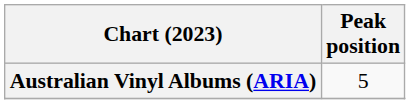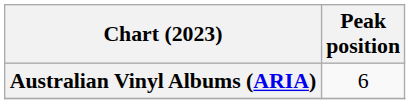Australian Vinyl Albums (ARIA) | Peak position: 5 -> 6
